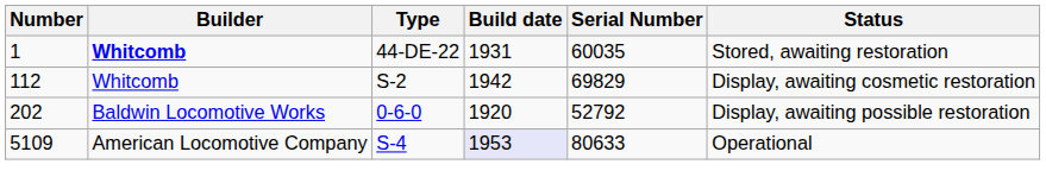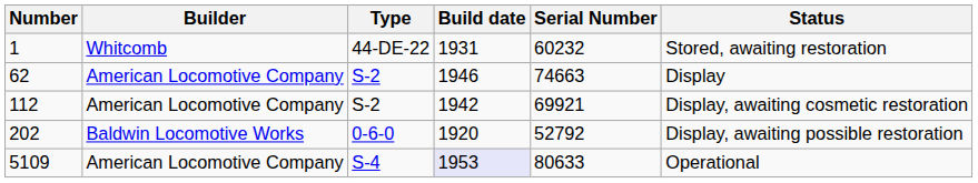1 | Builder: bold -> normal
1 | Serial Number: 60035 -> 60232
+ row: 62 | American Locomotive Company | S-2 | 1946 | 74663 | Display
112 | Builder: Whitcomb -> American Locomotive Company
112 | Serial Number: 69829 -> 69921
